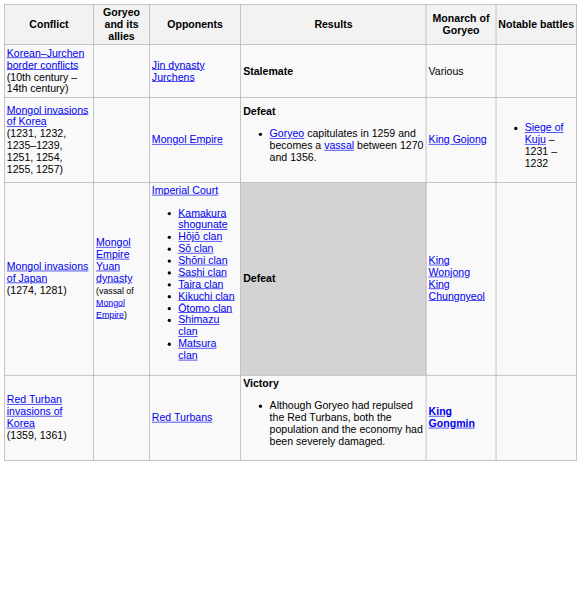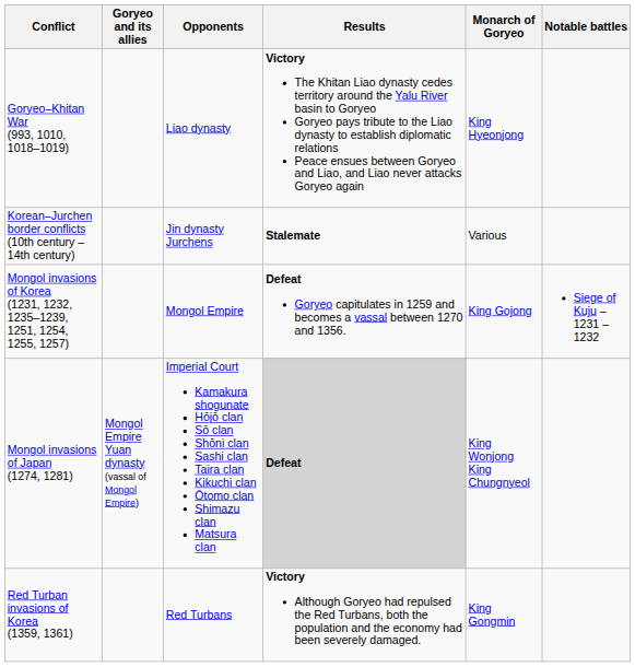+ row: Goryeo–Khitan War (993, 1010, 1018–1019) | Liao dynasty | Victory The Khitan Liao dynasty cedes territory around the Yalu River basin to Goryeo Goryeo pays tribute to the Liao dynasty to establish diplomatic relations Peace ensues between Goryeo and Liao, and Liao never attacks Goryeo again | King Hyeonjong
Red Turban invasions of Korea (1359, 1361) | Monarch of Goryeo: bold -> normal
